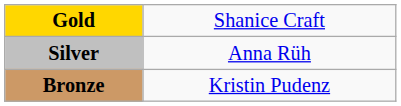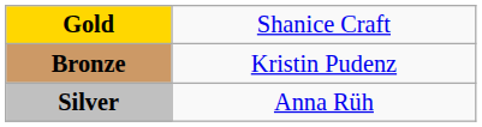rows swapped: Silver <-> Bronze
